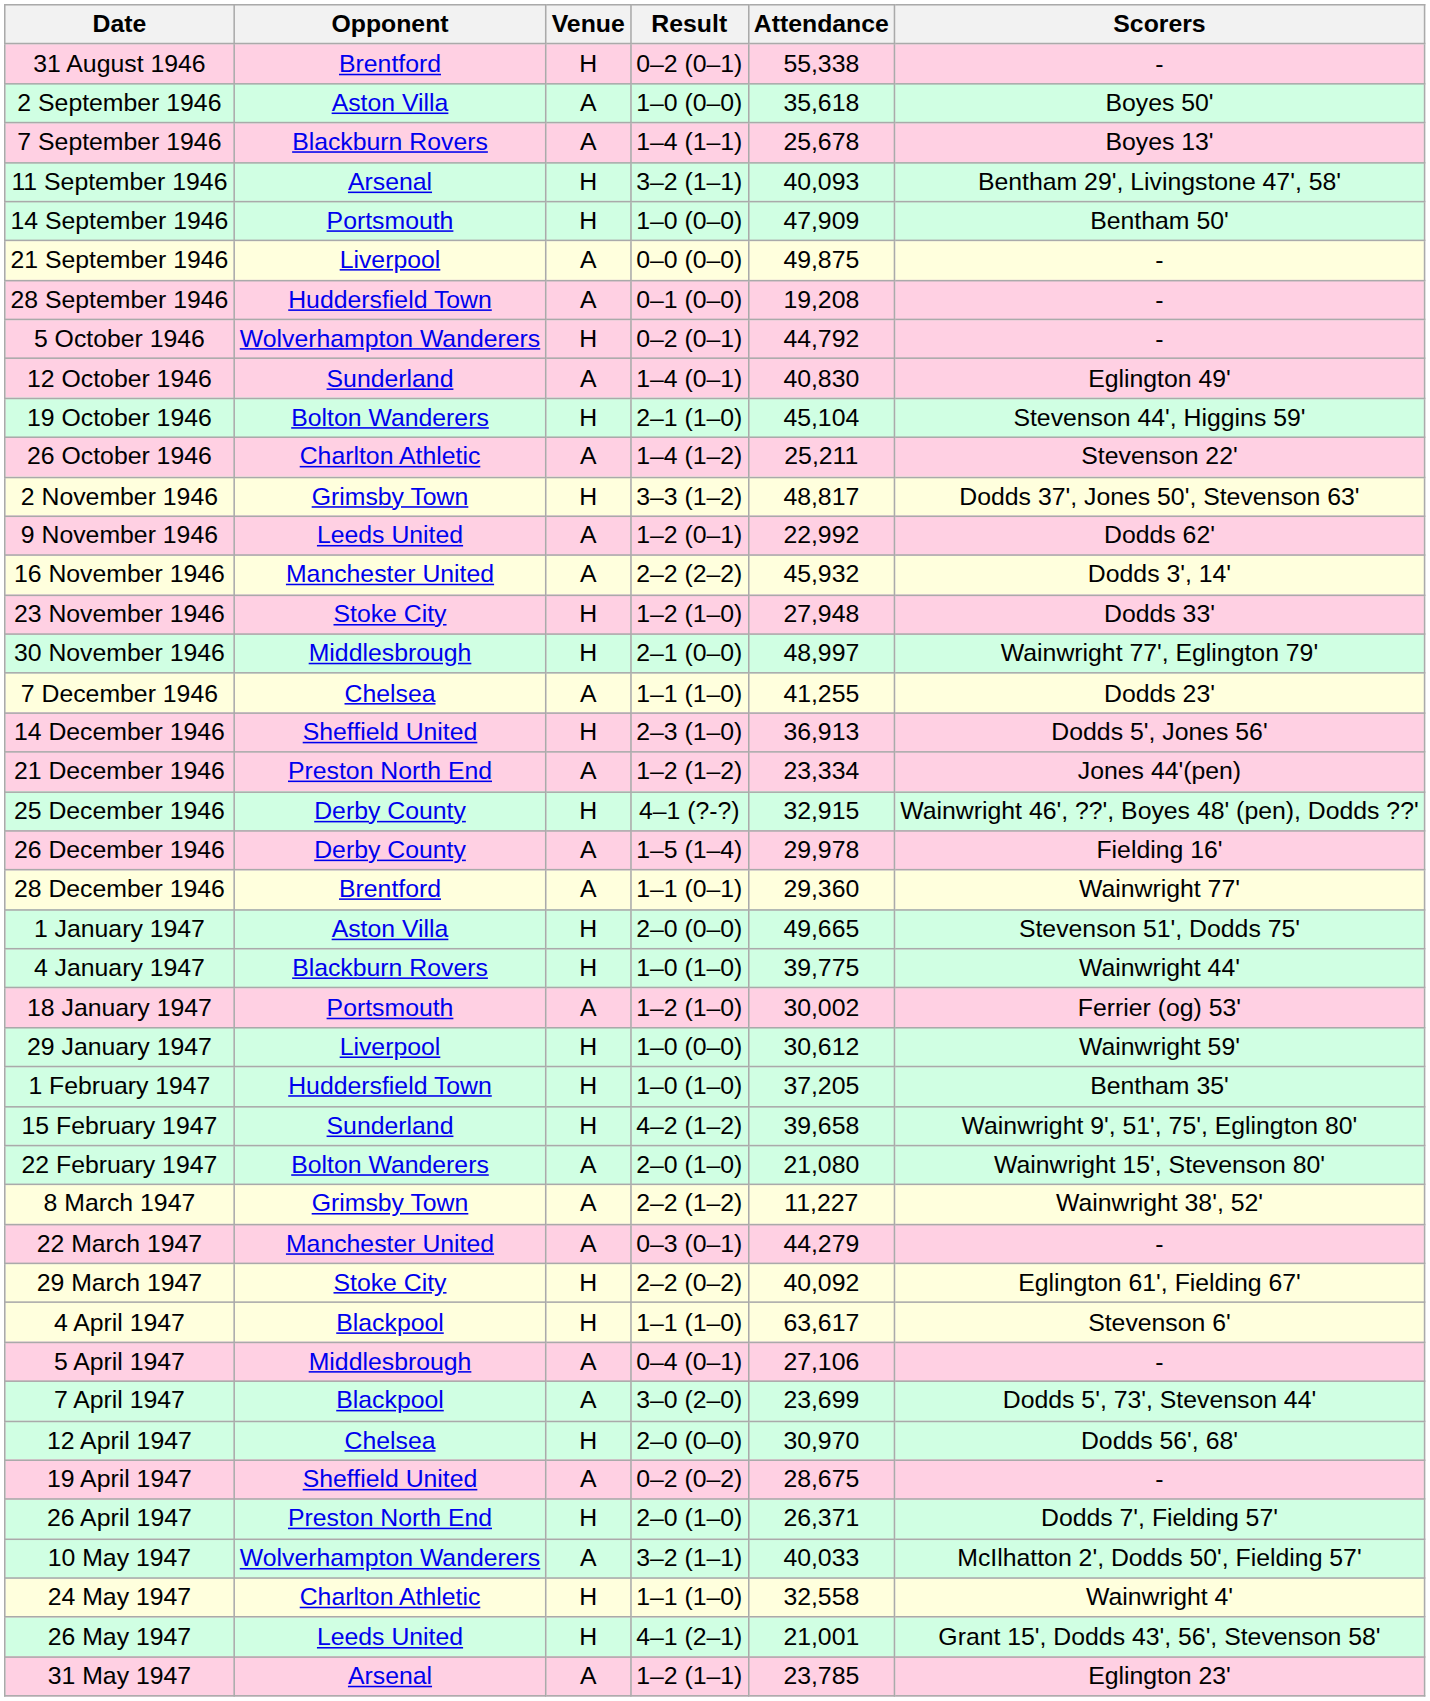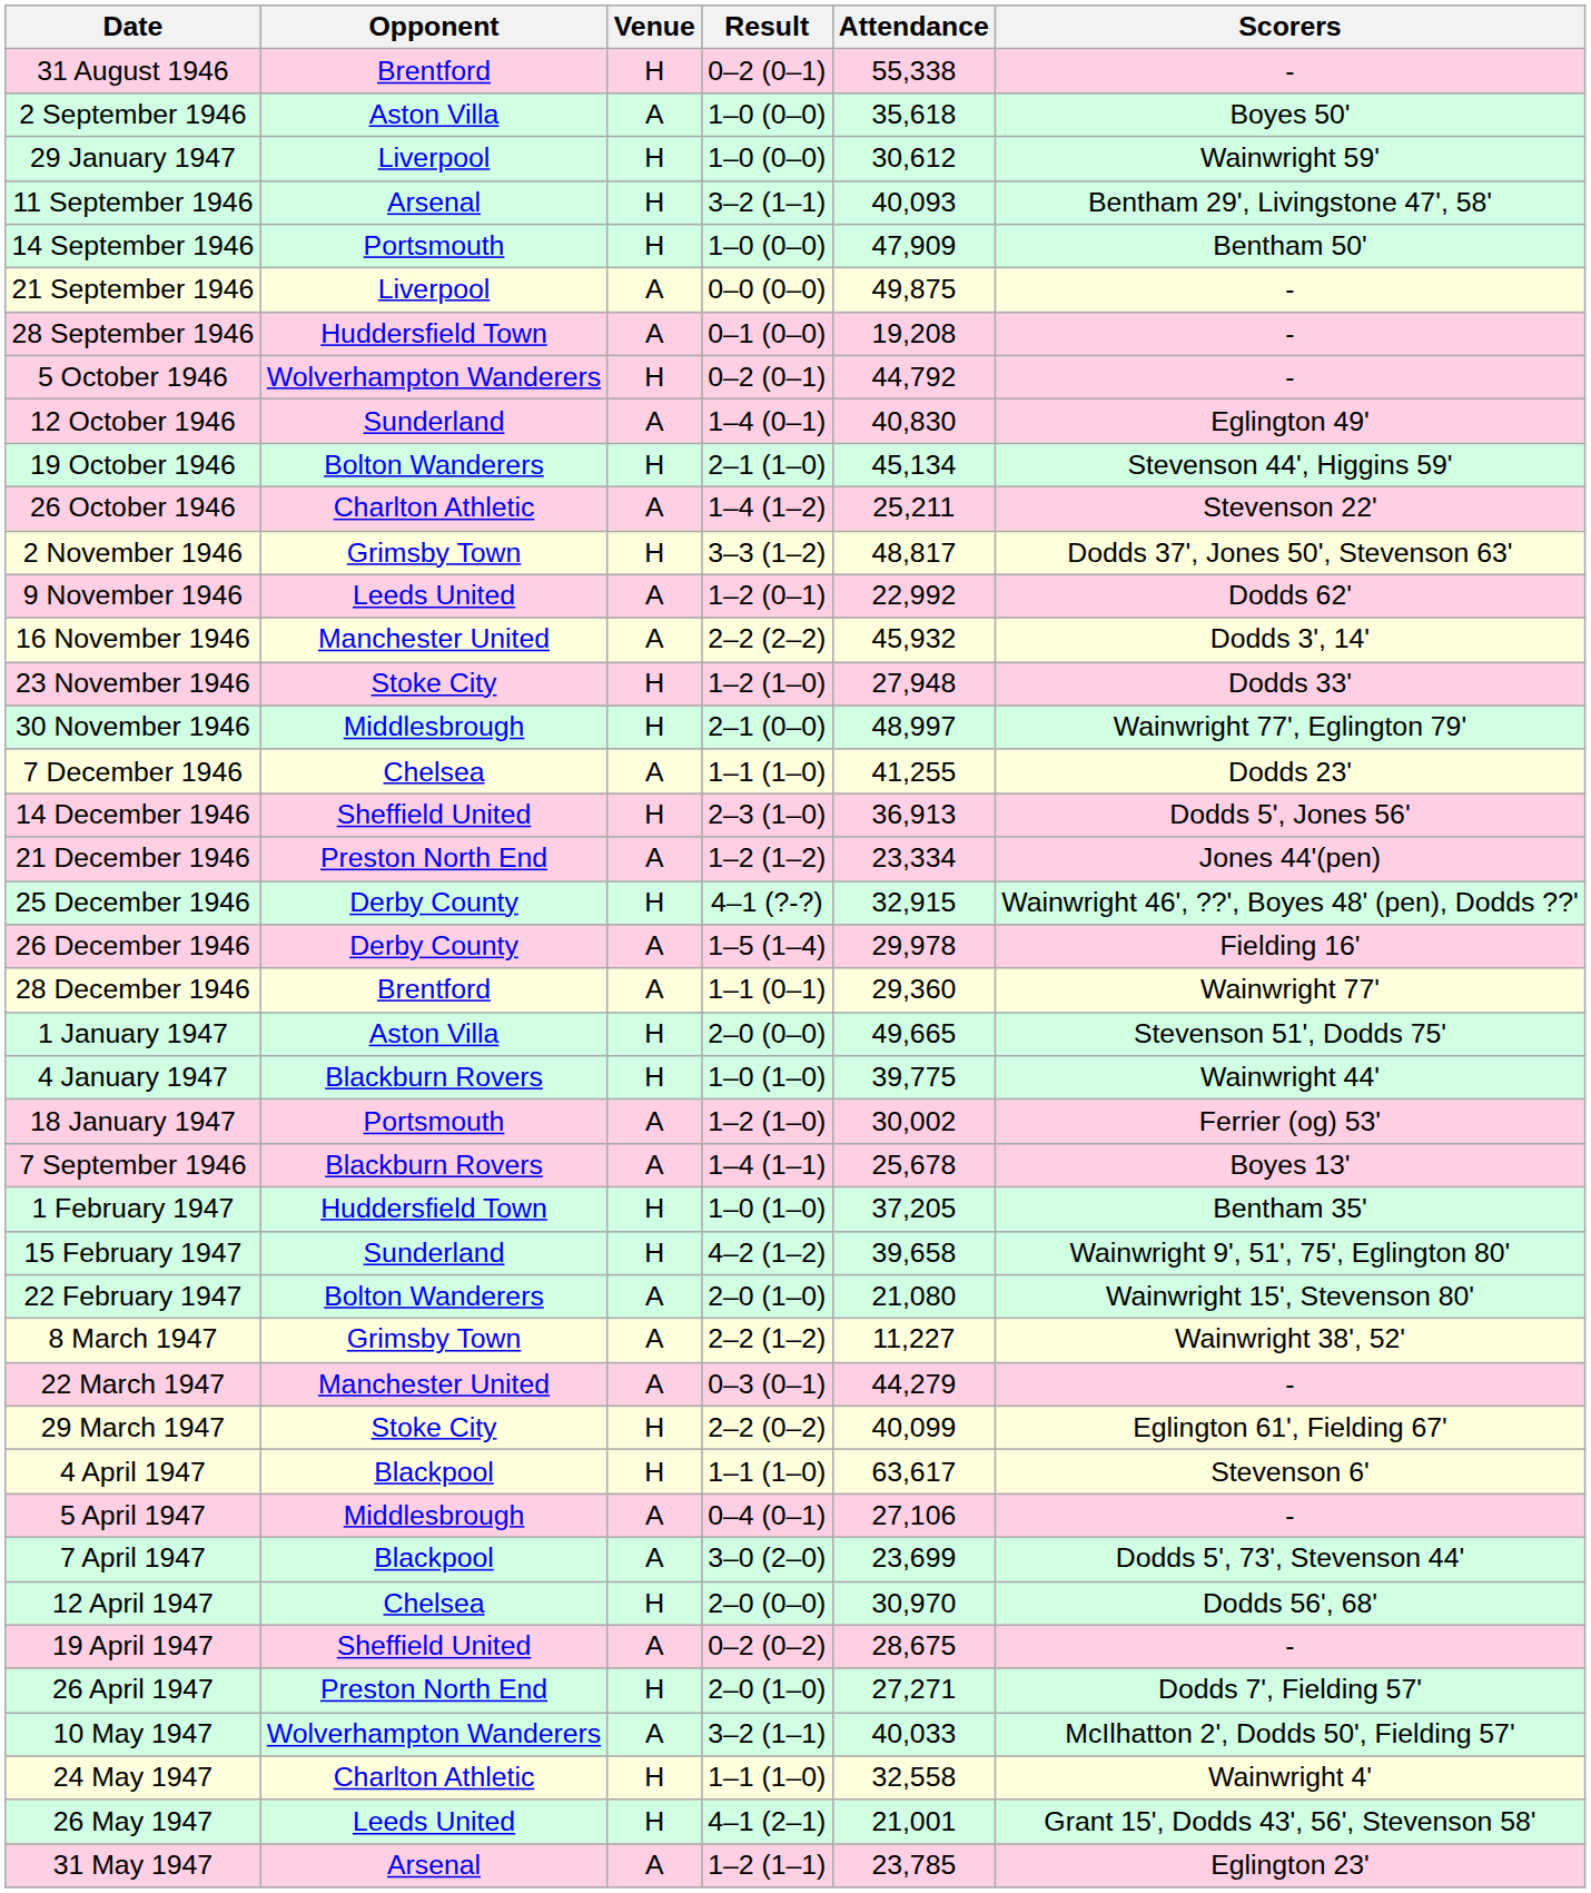rows swapped: 7 September 1946 <-> 29 January 1947
19 October 1946 | Attendance: 45,104 -> 45,134
29 March 1947 | Attendance: 40,092 -> 40,099
26 April 1947 | Attendance: 26,371 -> 27,271
